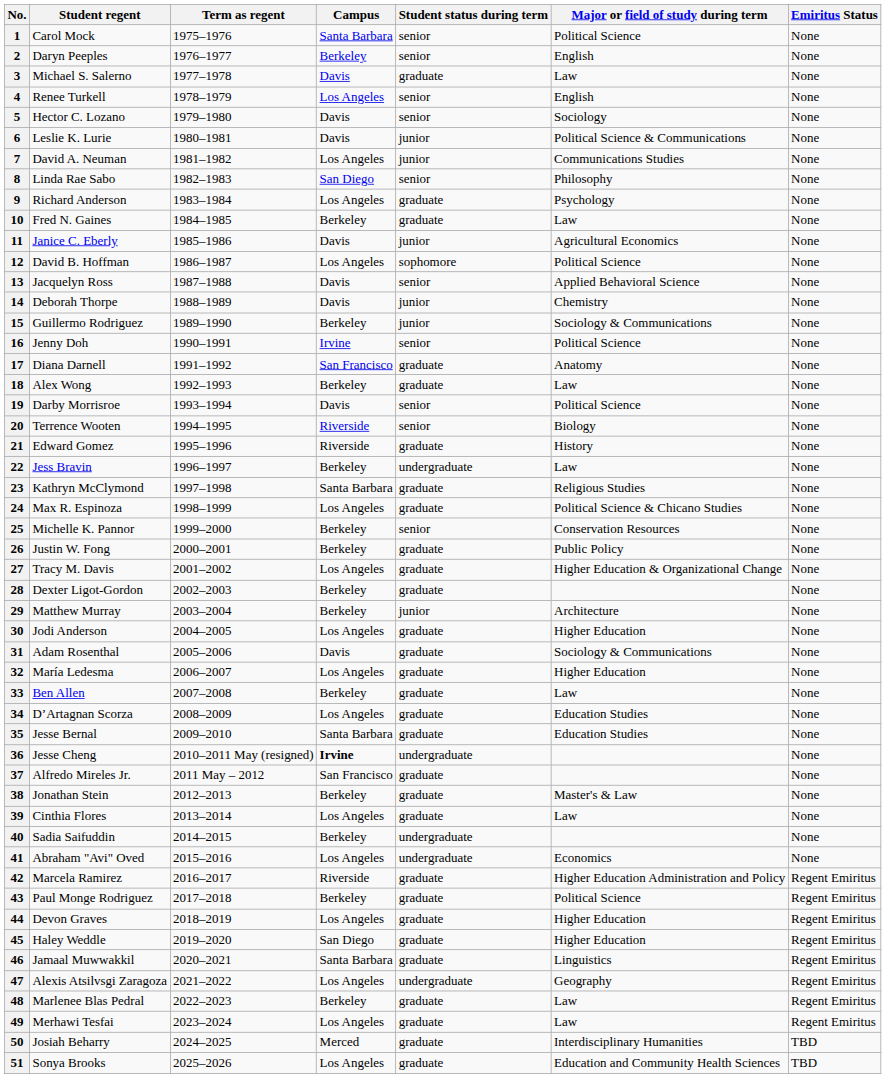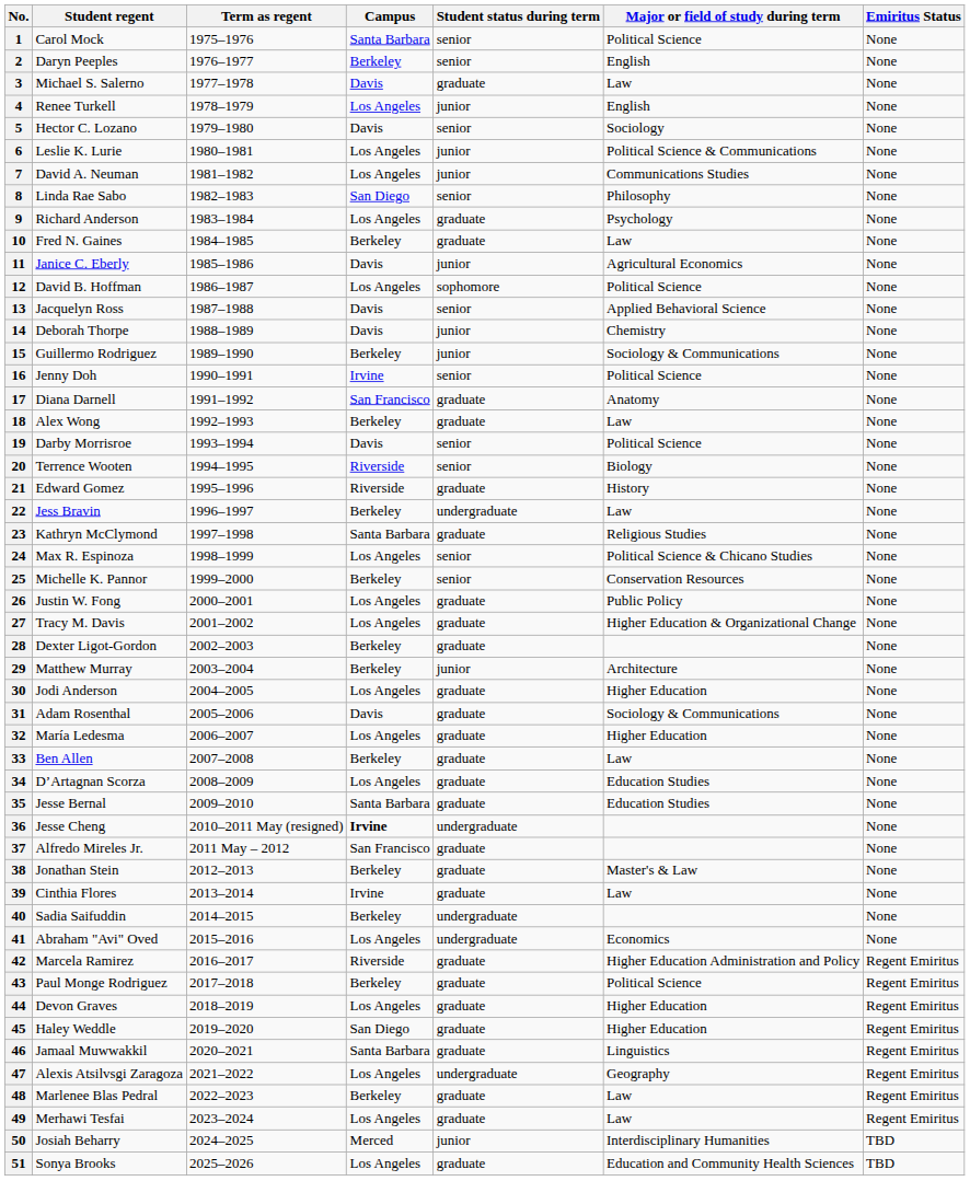4 | Student status during term: senior -> junior
6 | Campus: Davis -> Los Angeles
24 | Student status during term: graduate -> senior
26 | Campus: Berkeley -> Los Angeles
39 | Campus: Los Angeles -> Irvine
50 | Student status during term: graduate -> junior
